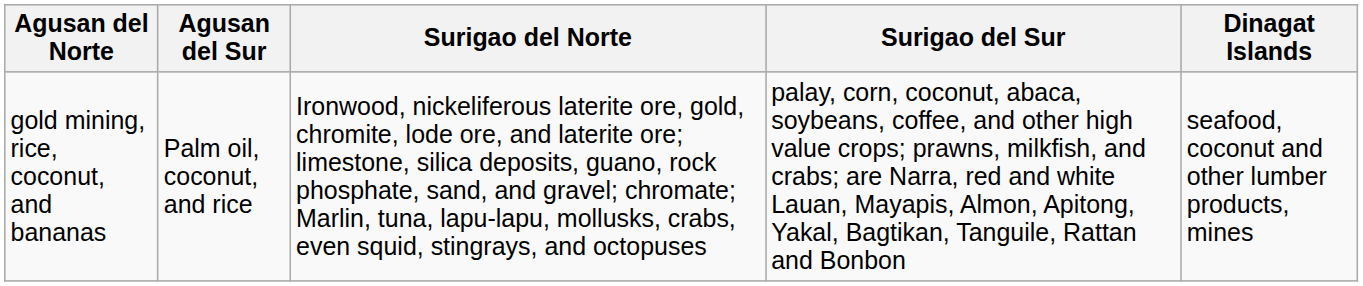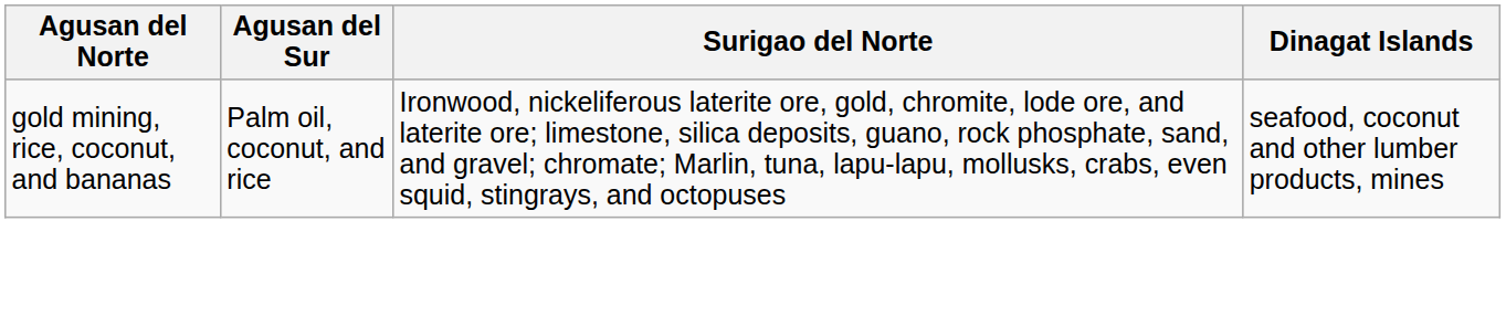- column: Surigao del Sur | palay, corn, coconut, abaca, soybeans, coffee, and other high value crops; prawns, milkfish, and crabs; are Narra, red and white Lauan, Mayapis, Almon, Apitong, Yakal, Bagtikan, Tanguile, Rattan and Bonbon
